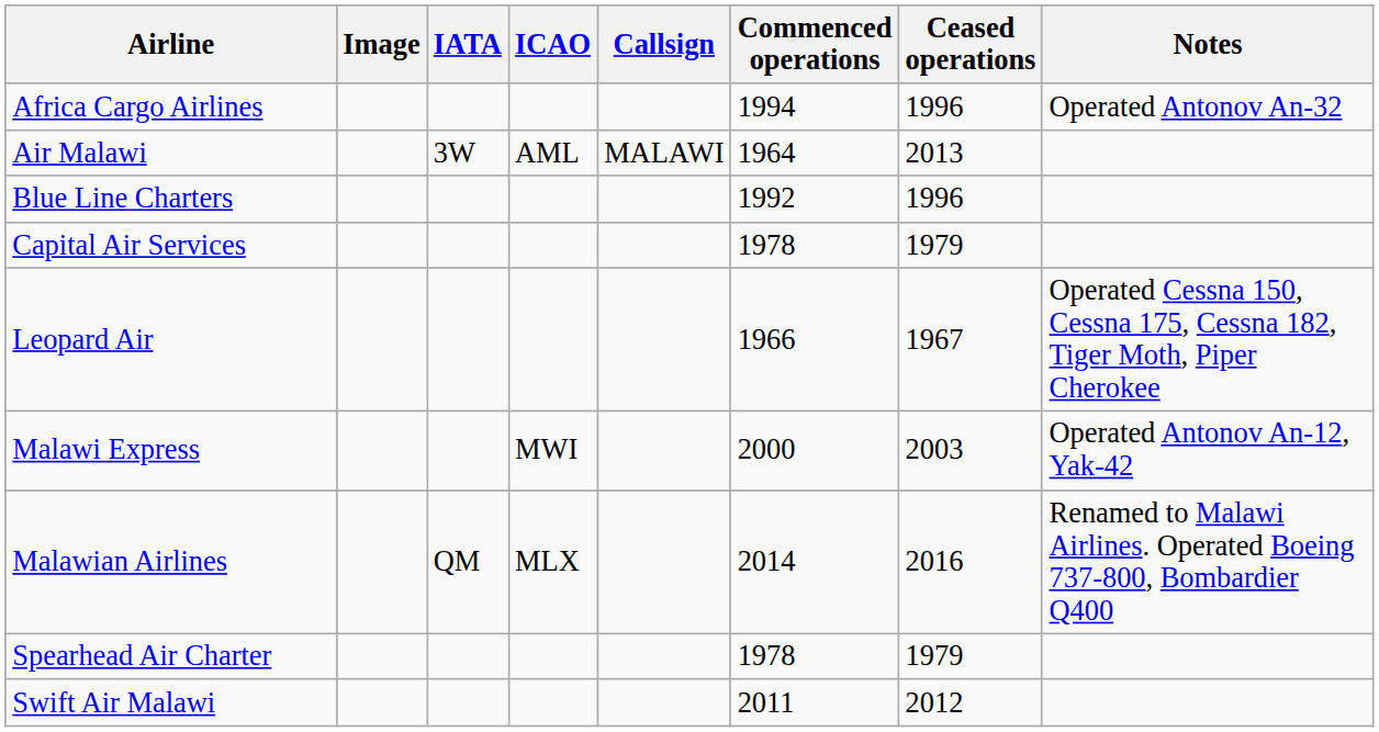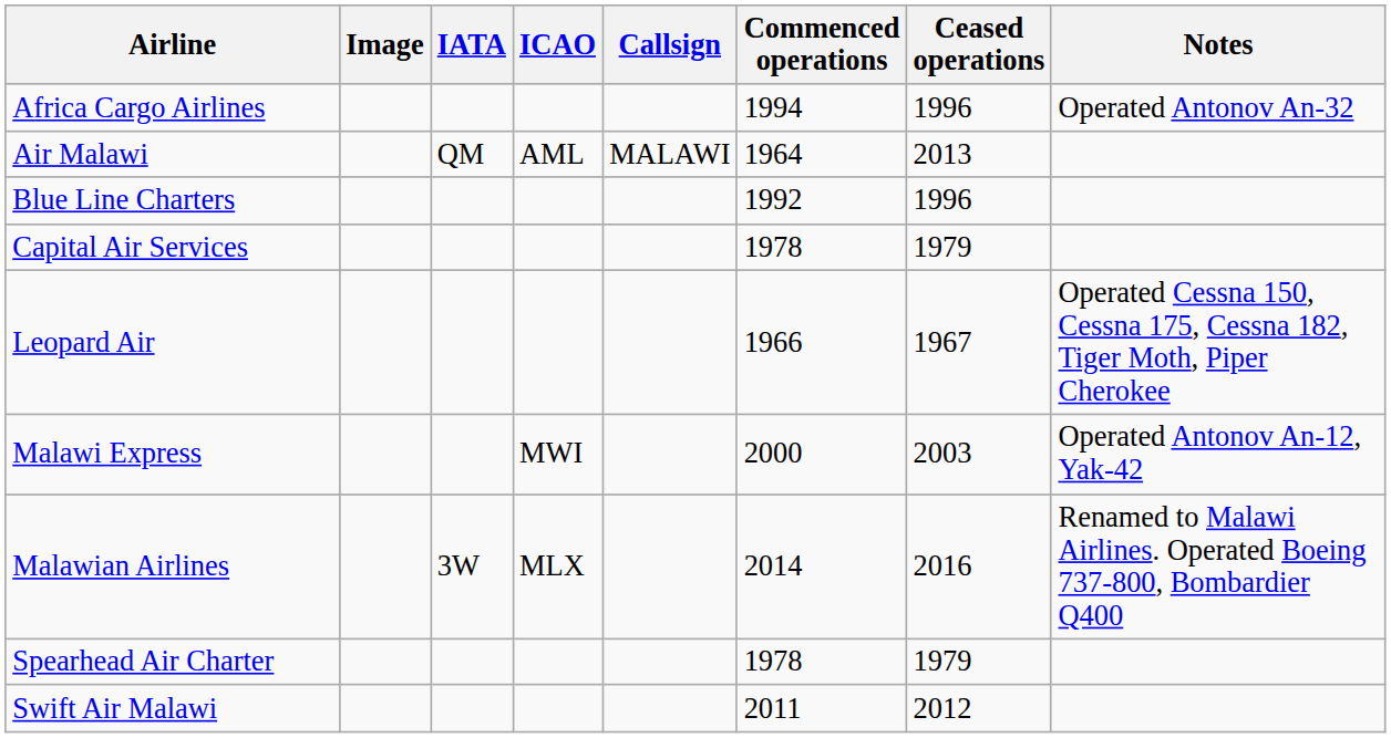Air Malawi | IATA: 3W -> QM
Malawian Airlines | IATA: QM -> 3W
